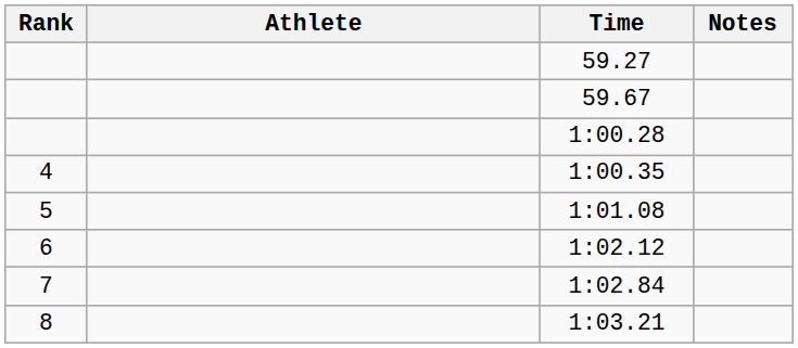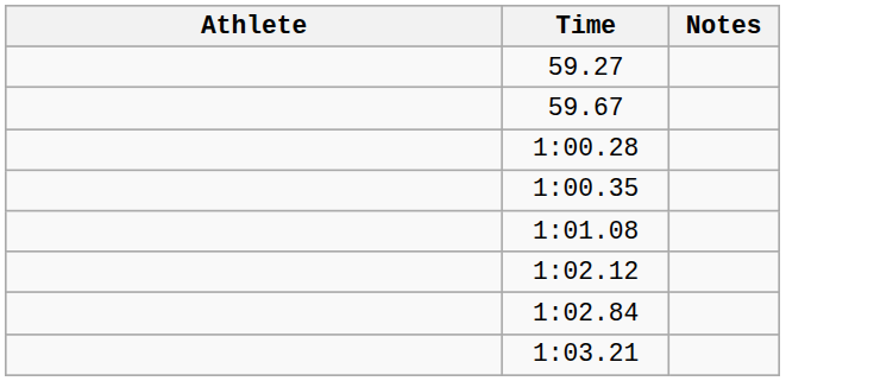- column: Rank | 4 | 5 | 6 | 7 | 8
